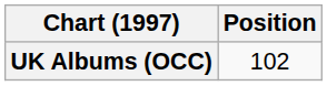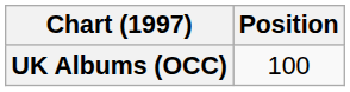UK Albums (OCC) | Position: 102 -> 100
